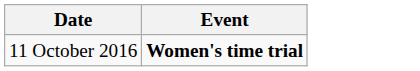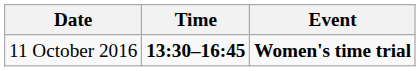+ column: Time | 13:30–16:45
